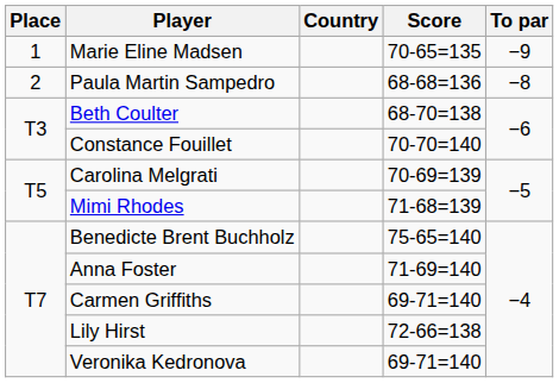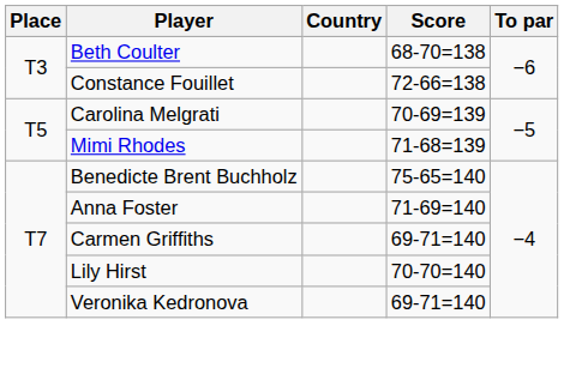- row: 1 | Marie Eline Madsen | 70-65=135 | −9
- row: 2 | Paula Martin Sampedro | 68-68=136 | −8
Constance Fouillet | Score: 70-70=140 -> 72-66=138
Lily Hirst | Score: 72-66=138 -> 70-70=140
